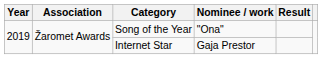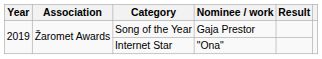Song of the Year | Nominee / work: "Ona" -> Gaja Prestor
Internet Star | Nominee / work: Gaja Prestor -> "Ona"
